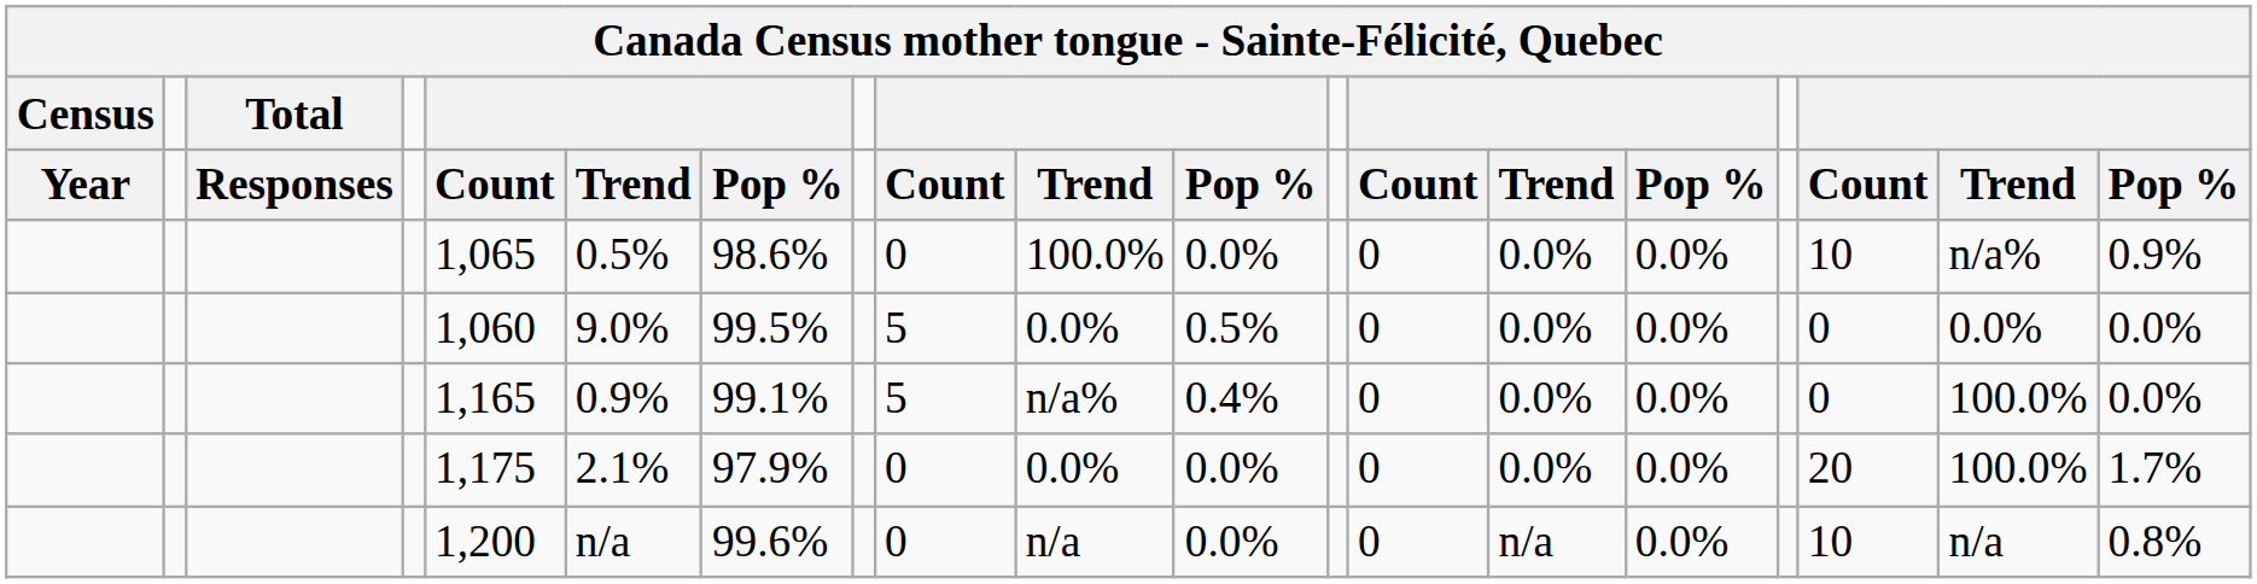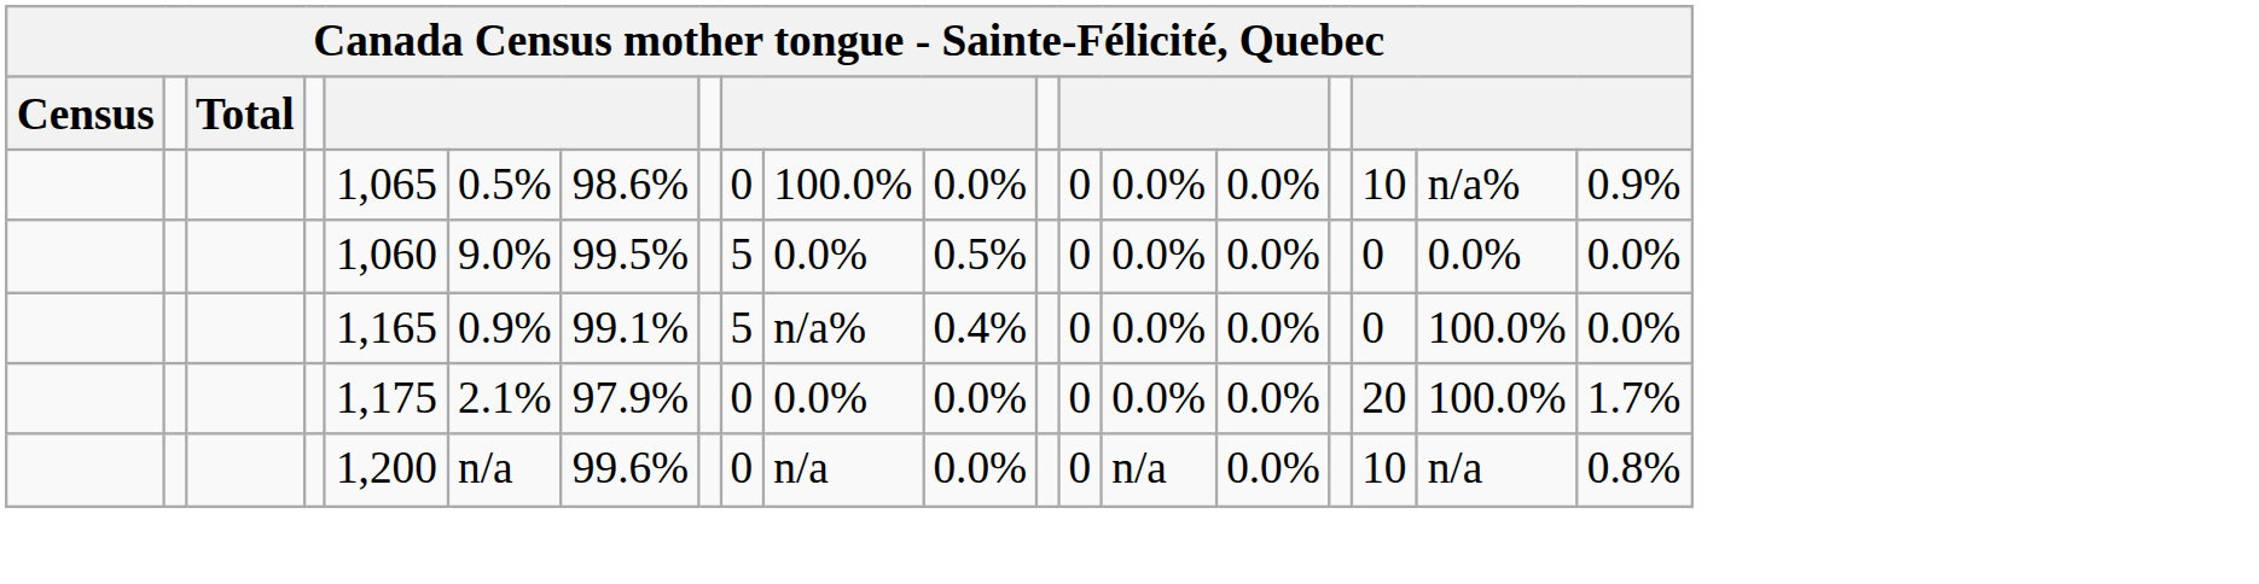- row: Year | Responses | Count | Trend | Pop % | Count | Trend | Pop % | Count | Trend | Pop % | Count | Trend | Pop %
